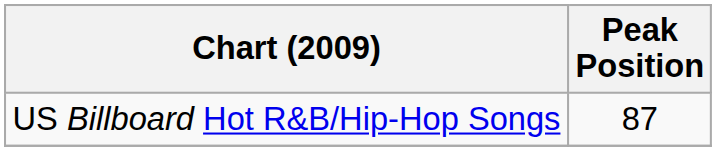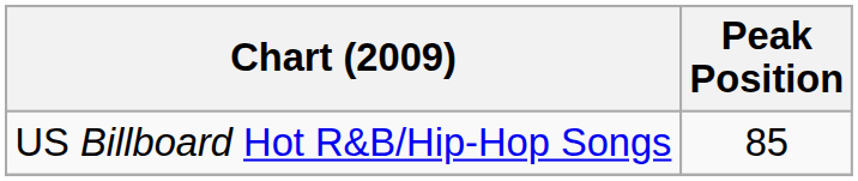US Billboard Hot R&B/Hip-Hop Songs | Peak Position: 87 -> 85
